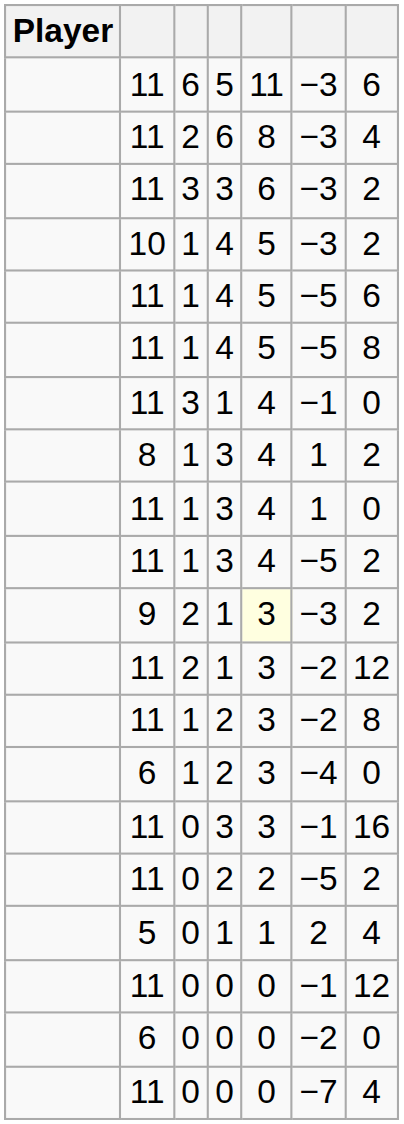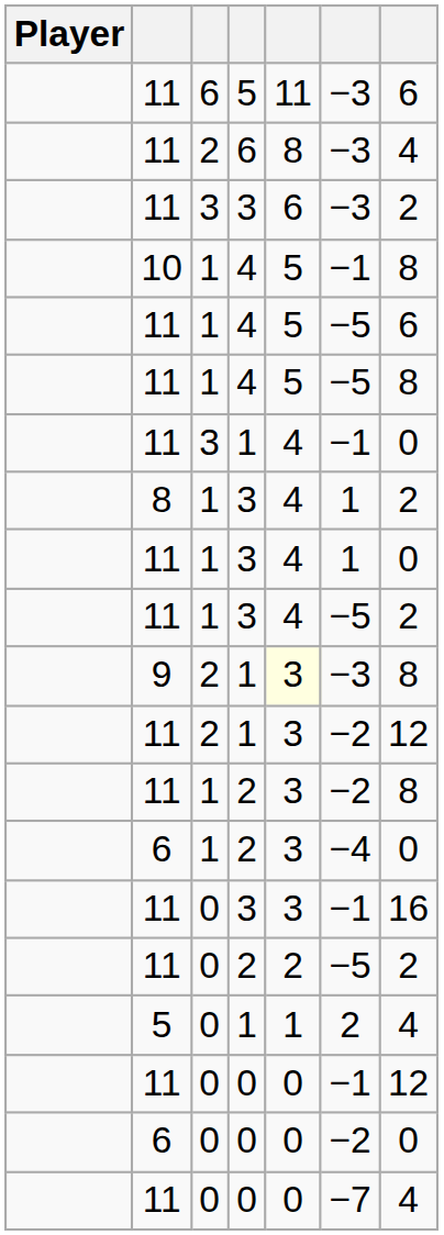10 / 4 | column 6: −3 -> −1
10 / 4 | column 7: 2 -> 8
9 / 1 | column 7: 2 -> 8
